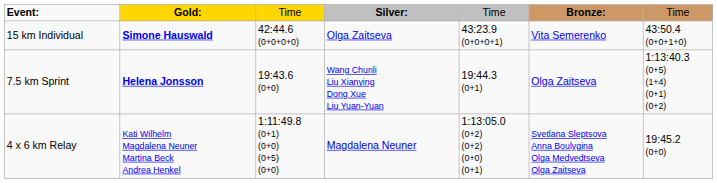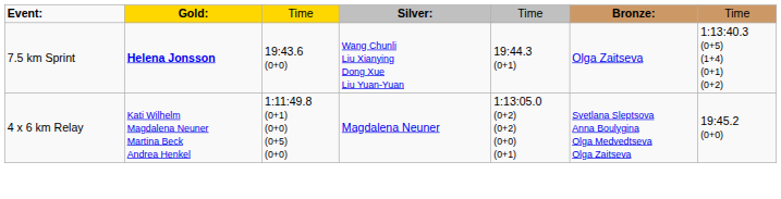- row: 15 km Individual | Simone Hauswald | 42:44.6 (0+0+0+0) | Olga Zaitseva | 43:23.9 (0+0+0+1) | Vita Semerenko | 43:50.4 (0+0+1+0)
